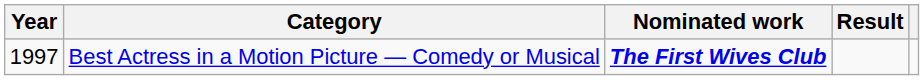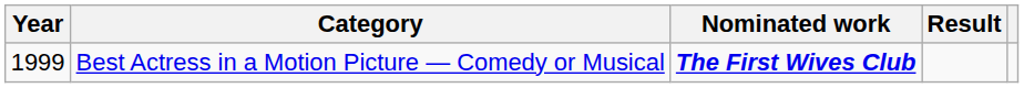Best Actress in a Motion Picture — Comedy or Musical | Year: 1997 -> 1999
